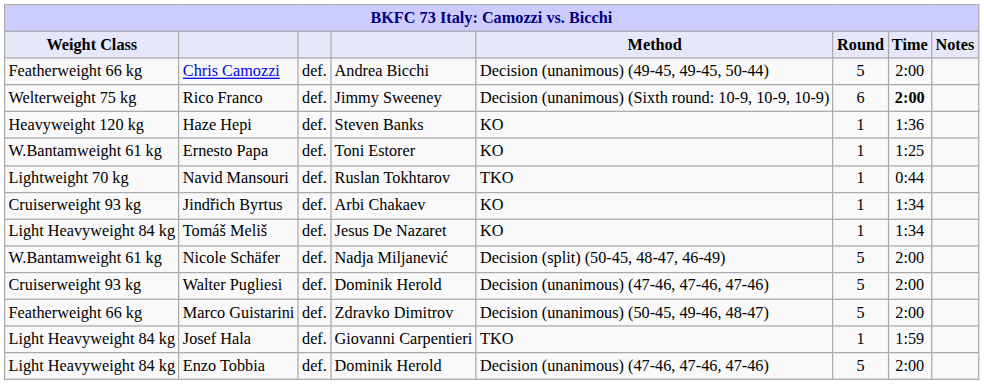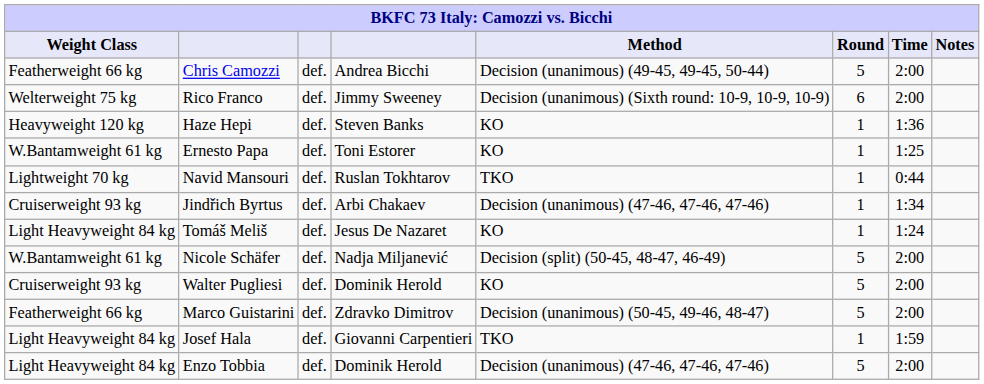Rico Franco | Time: bold -> normal
Jindřich Byrtus | Method: KO -> Decision (unanimous) (47-46, 47-46, 47-46)
Tomáš Meliš | Time: 1:34 -> 1:24
Walter Pugliesi | Method: Decision (unanimous) (47-46, 47-46, 47-46) -> KO
